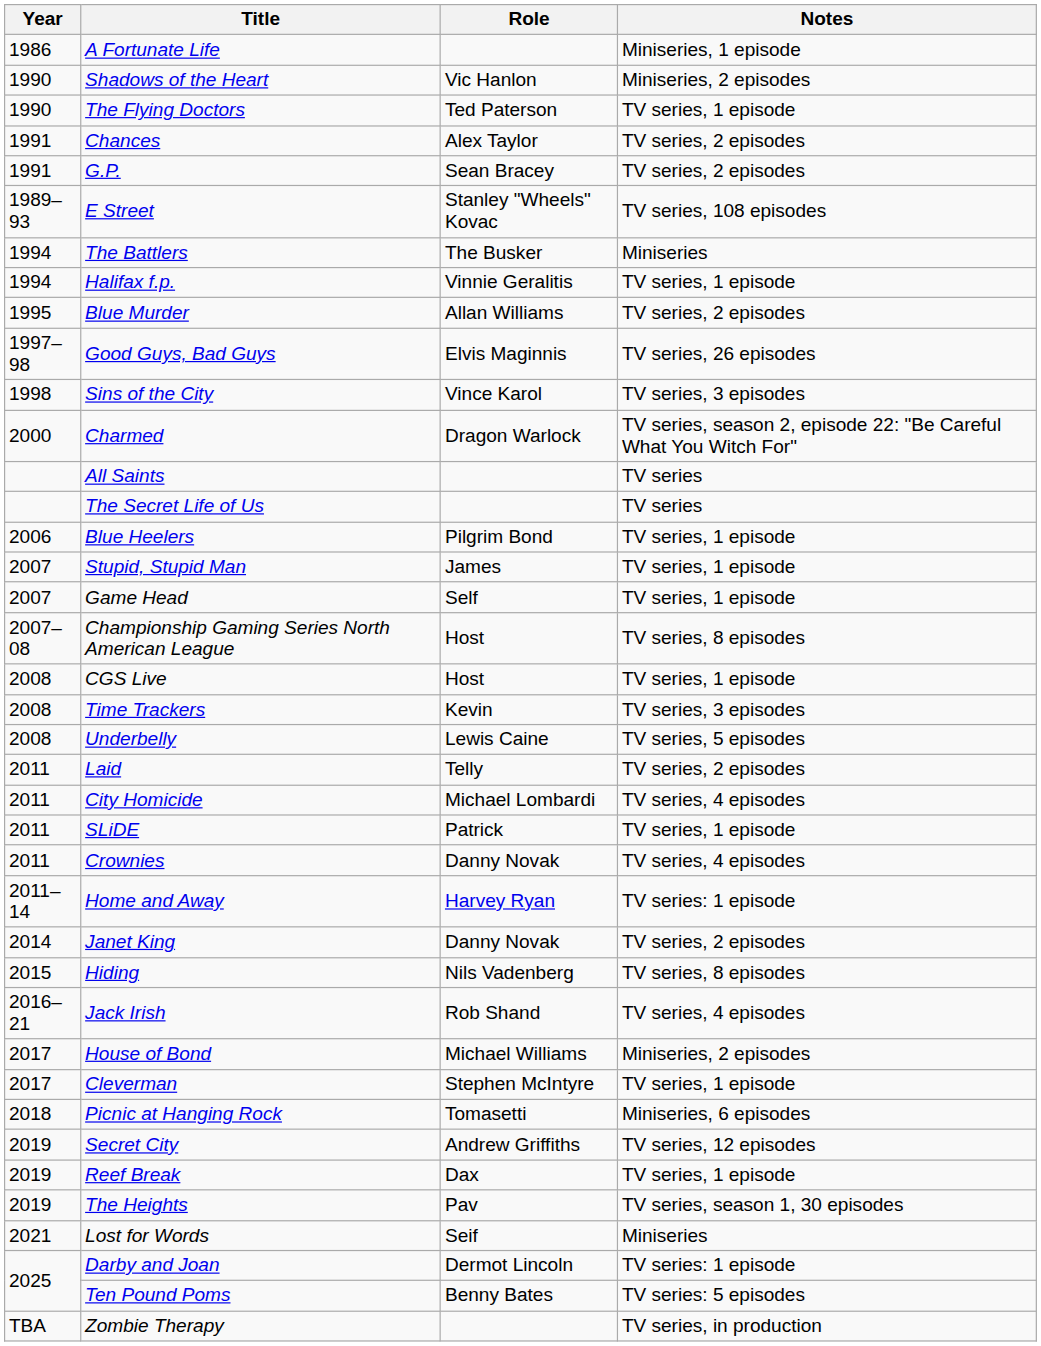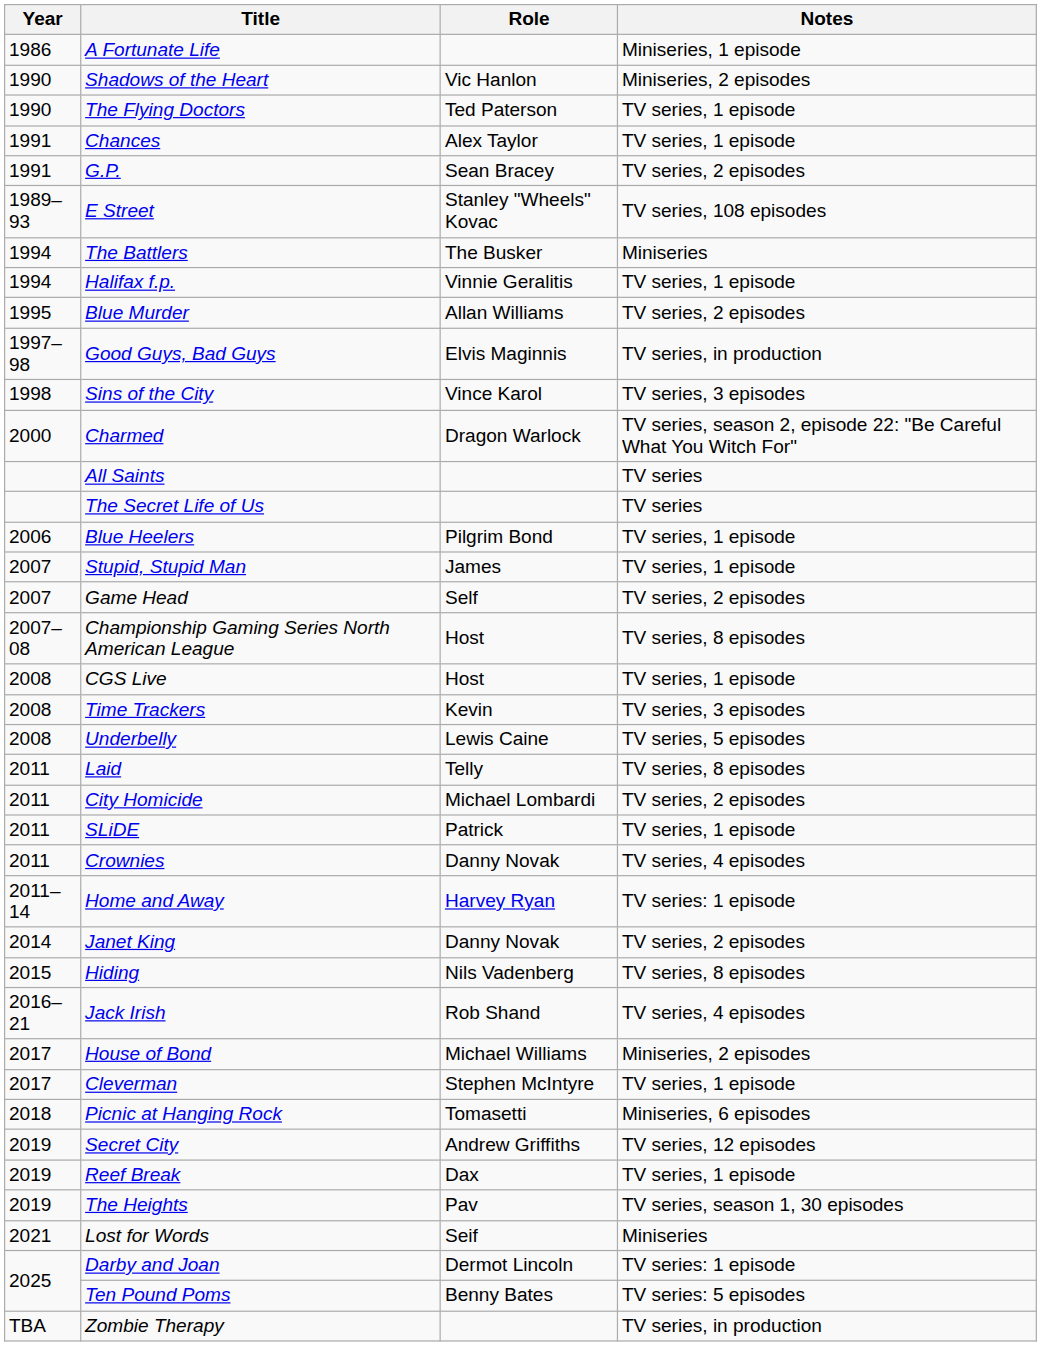Chances | Notes: TV series, 2 episodes -> TV series, 1 episode
Good Guys, Bad Guys | Notes: TV series, 26 episodes -> TV series, in production
Game Head | Notes: TV series, 1 episode -> TV series, 2 episodes
Laid | Notes: TV series, 2 episodes -> TV series, 8 episodes
City Homicide | Notes: TV series, 4 episodes -> TV series, 2 episodes
